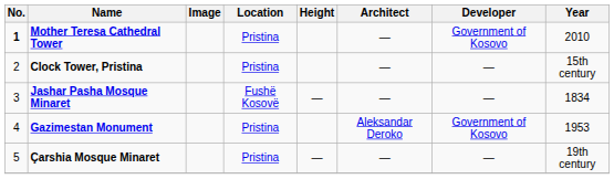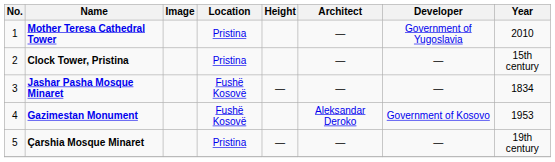Mother Teresa Cathedral Tower | No.: bold -> normal
Mother Teresa Cathedral Tower | Developer: Government of Kosovo -> Government of Yugoslavia
Gazimestan Monument | Location: Pristina -> Fushë Kosovë
